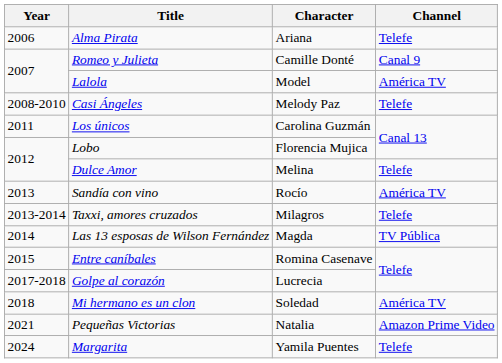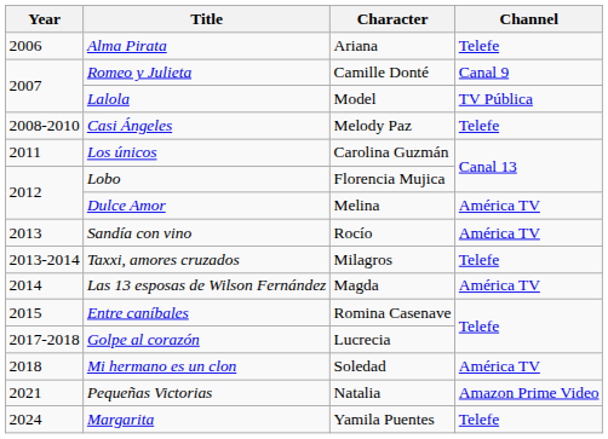Lalola | Channel: América TV -> TV Pública
Dulce Amor | Channel: Telefe -> América TV
Las 13 esposas de Wilson Fernández | Channel: TV Pública -> América TV
